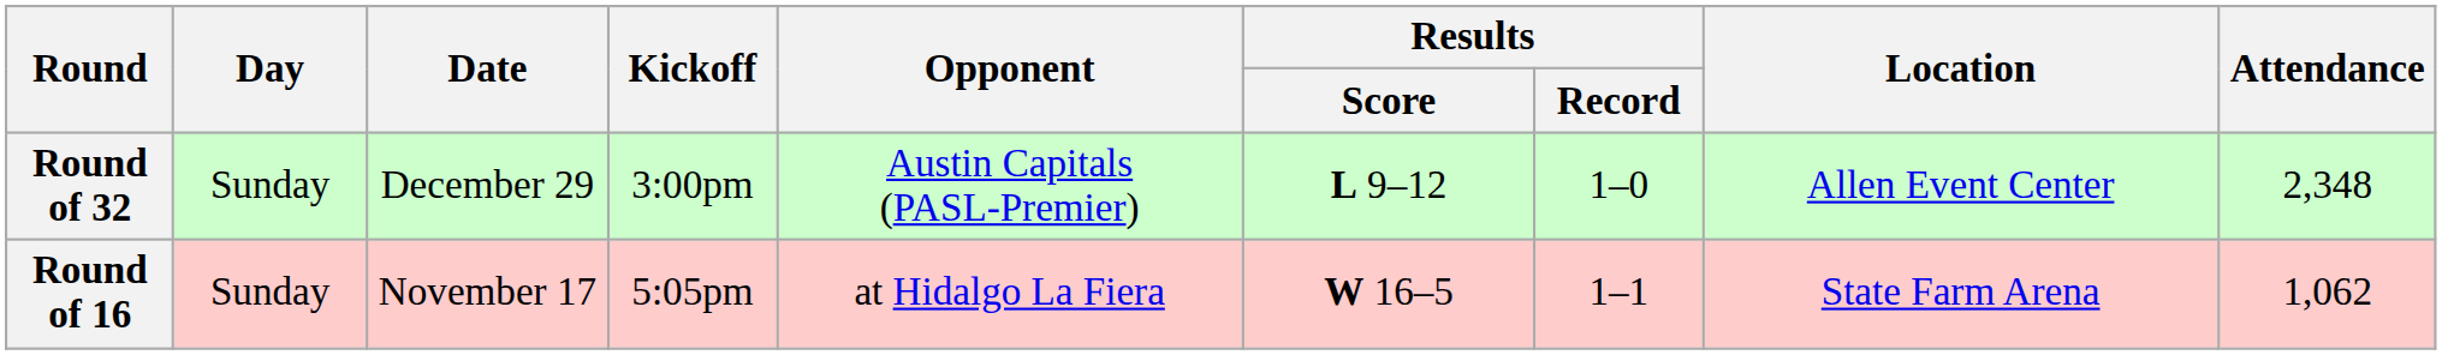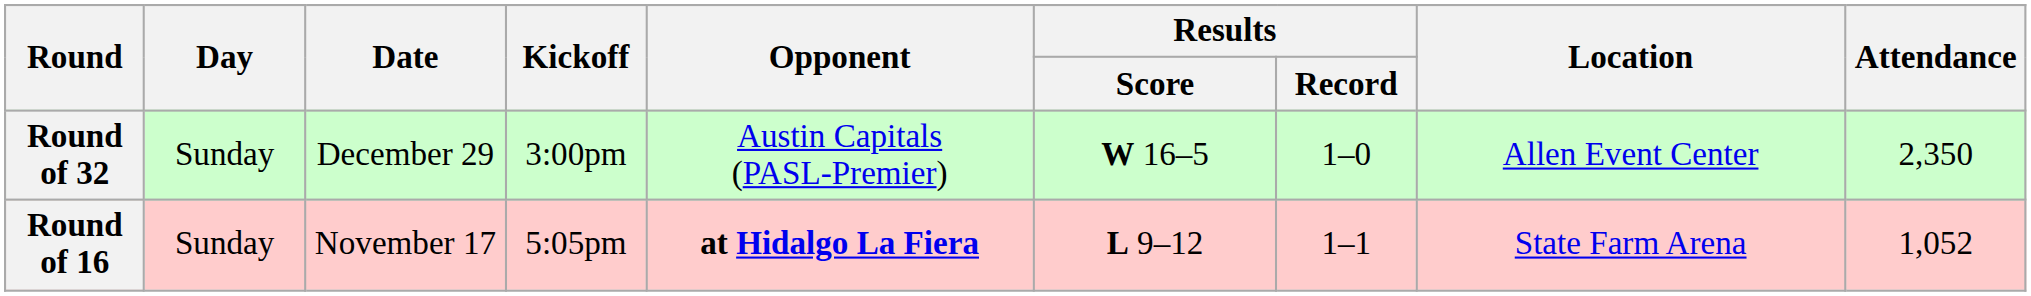Round of 32 | Results / Score: L 9–12 -> W 16–5
Round of 32 | Attendance: 2,348 -> 2,350
Round of 16 | Opponent: normal -> bold
Round of 16 | Results / Score: W 16–5 -> L 9–12
Round of 16 | Attendance: 1,062 -> 1,052
